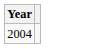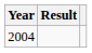+ column: Result
